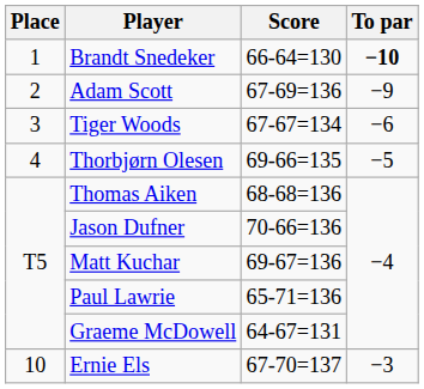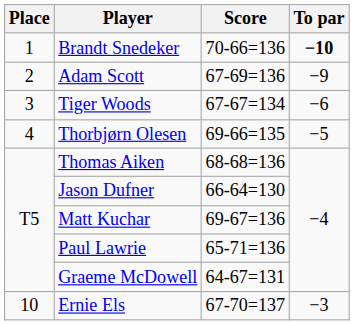Brandt Snedeker | Score: 66-64=130 -> 70-66=136
Jason Dufner | Score: 70-66=136 -> 66-64=130
